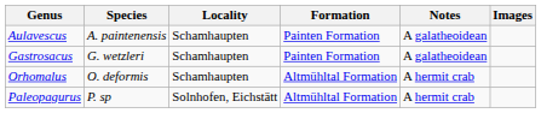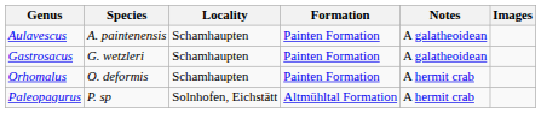Orhomalus | Formation: Altmühltal Formation -> Painten Formation
